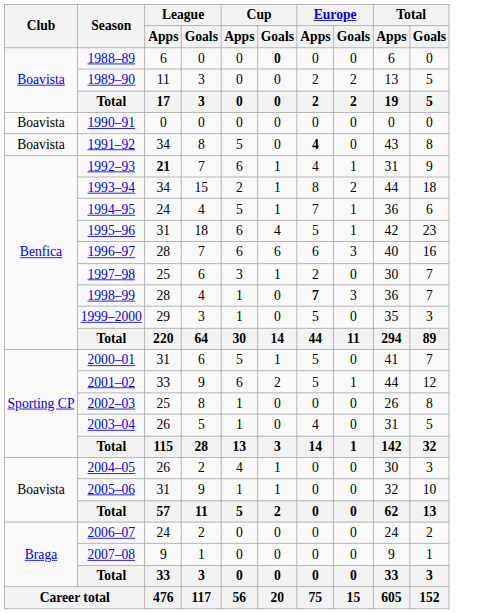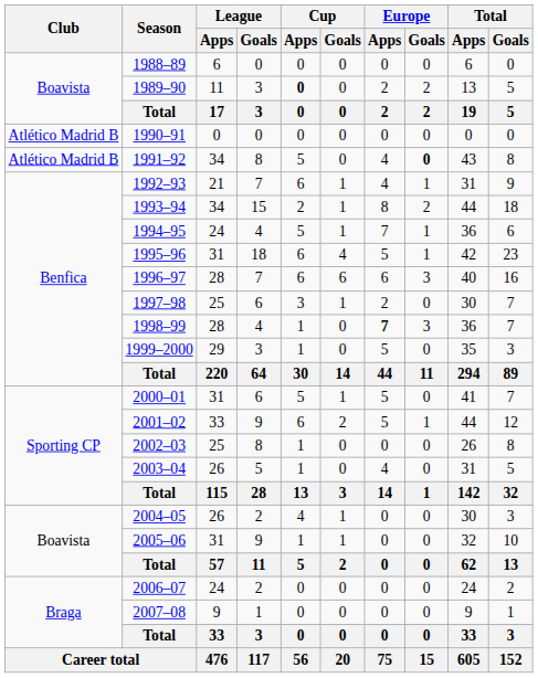1988–89 | Cup / Goals: bold -> normal
1989–90 | Cup / Apps: normal -> bold
1990–91 | Club: Boavista -> Atlético Madrid B
1991–92 | Club: Boavista -> Atlético Madrid B
1991–92 | Europe / Apps: bold -> normal
1991–92 | Europe / Goals: normal -> bold
1992–93 | League / Apps: bold -> normal
